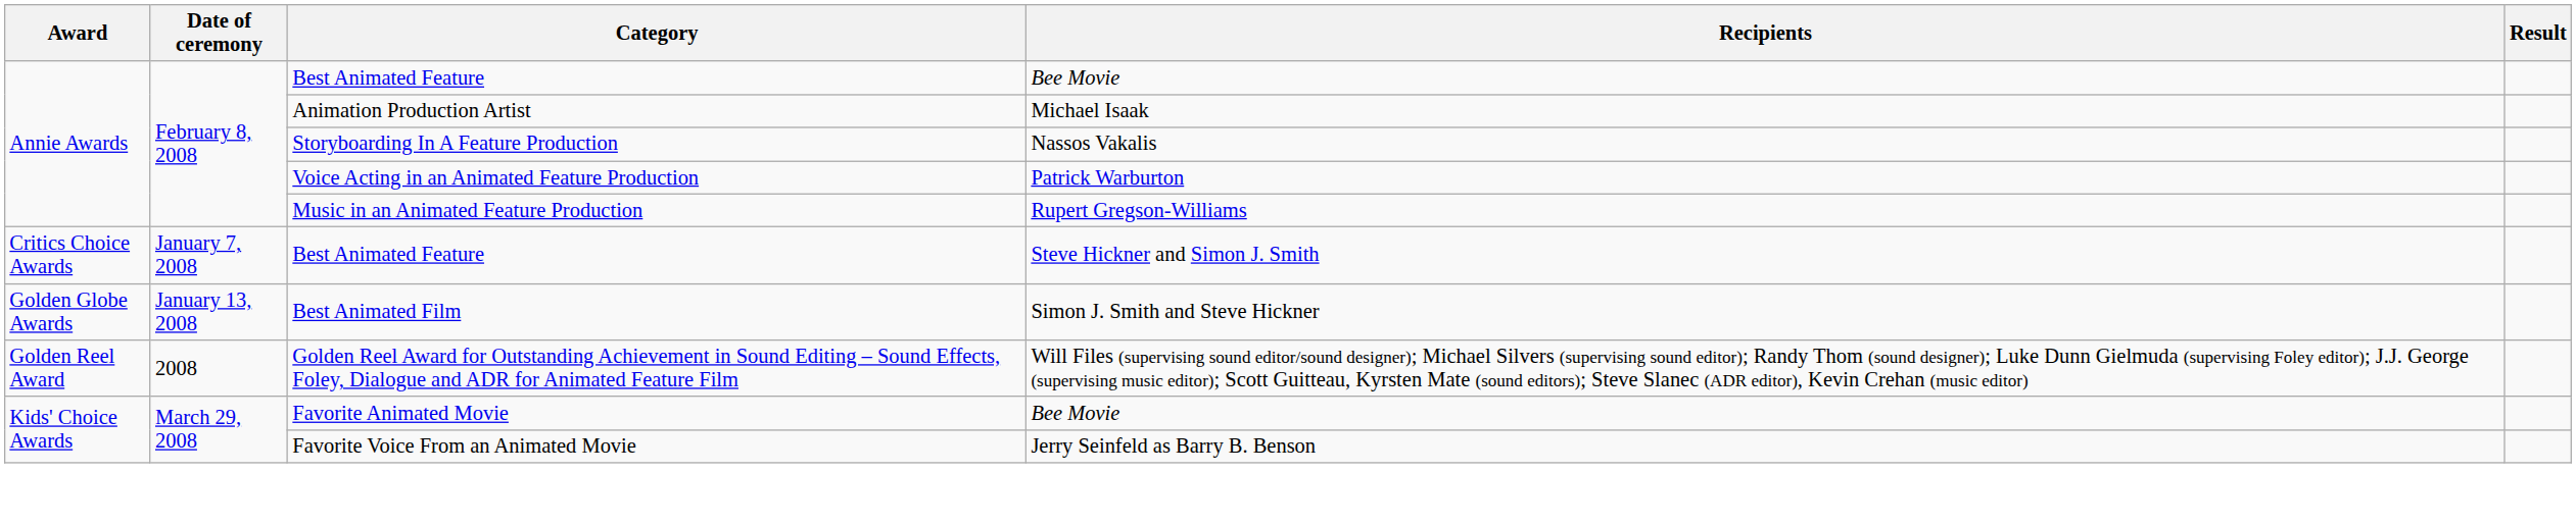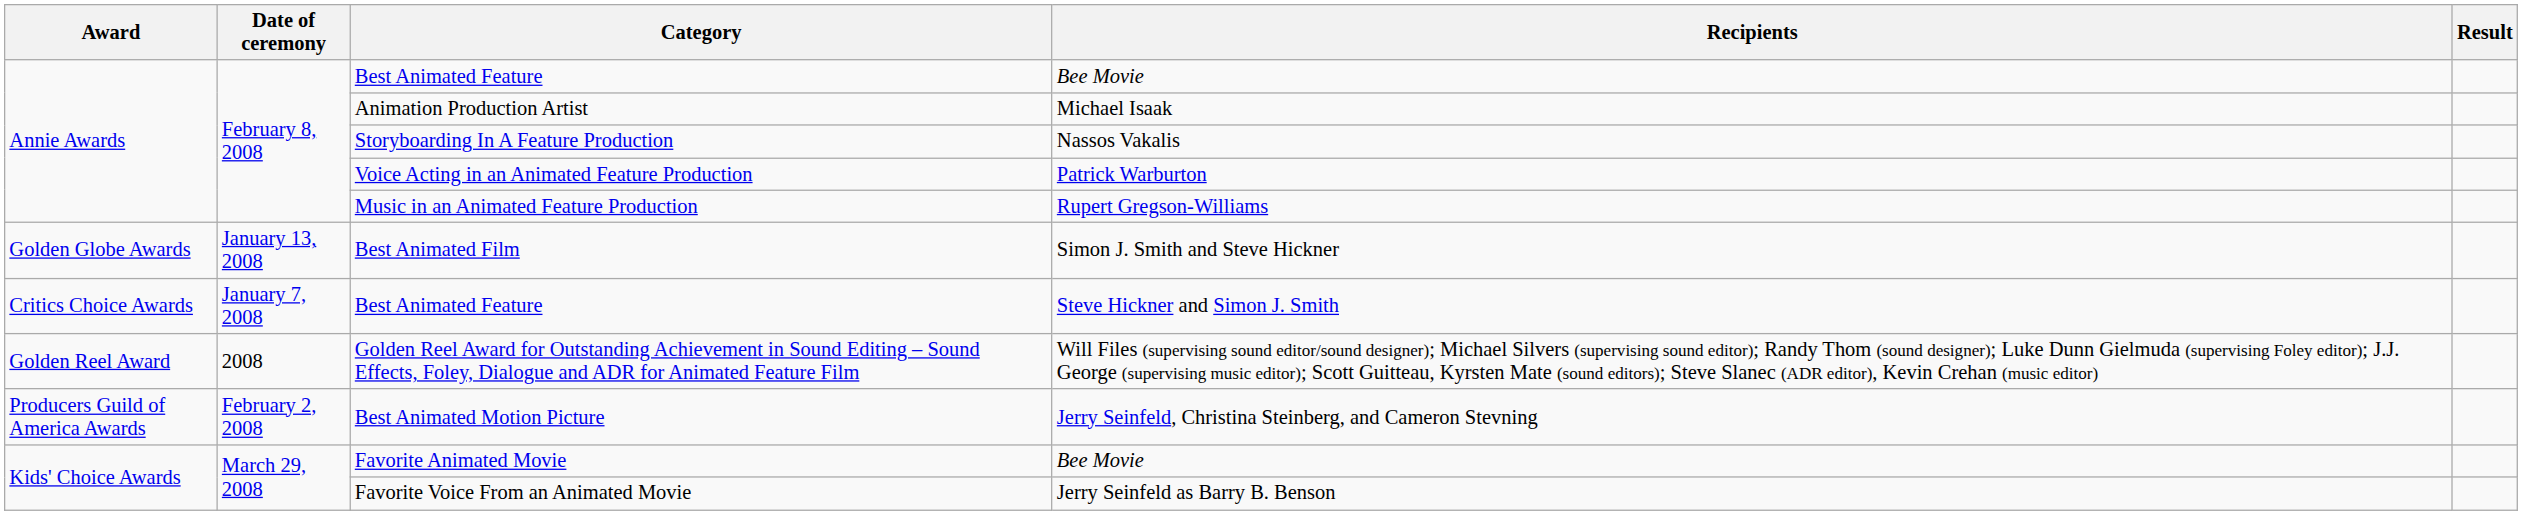rows swapped: Best Animated Feature / Steve Hickner and Simon J. Smith <-> Best Animated Film
+ row: Producers Guild of America Awards | February 2, 2008 | Best Animated Motion Picture | Jerry Seinfeld, Christina Steinberg, and Cameron Stevning
